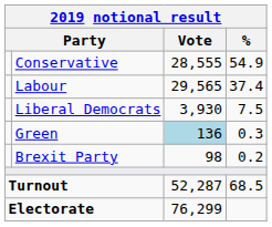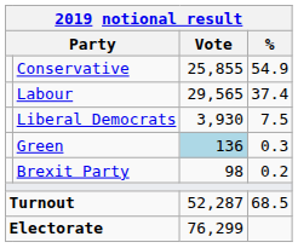Conservative | Vote: 28,555 -> 25,855
